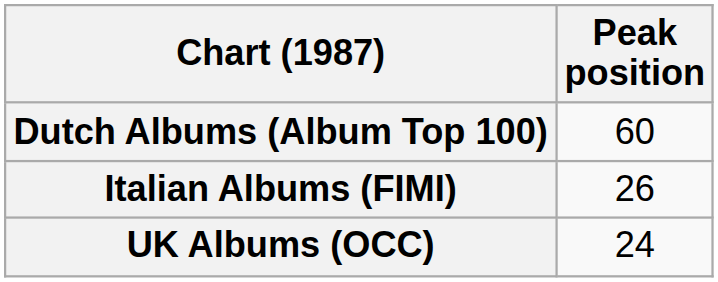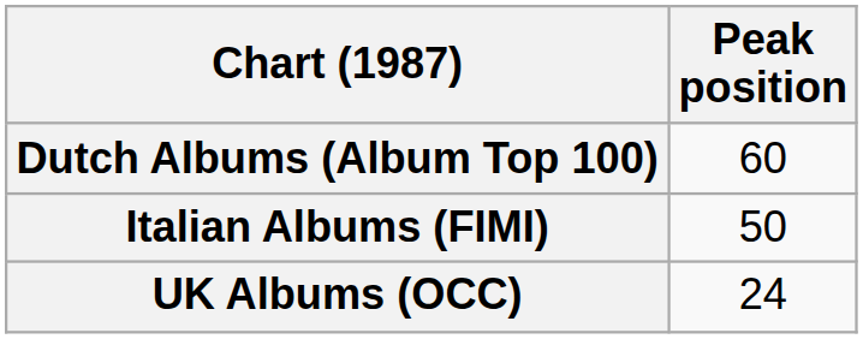Italian Albums (FIMI) | Peak position: 26 -> 50
